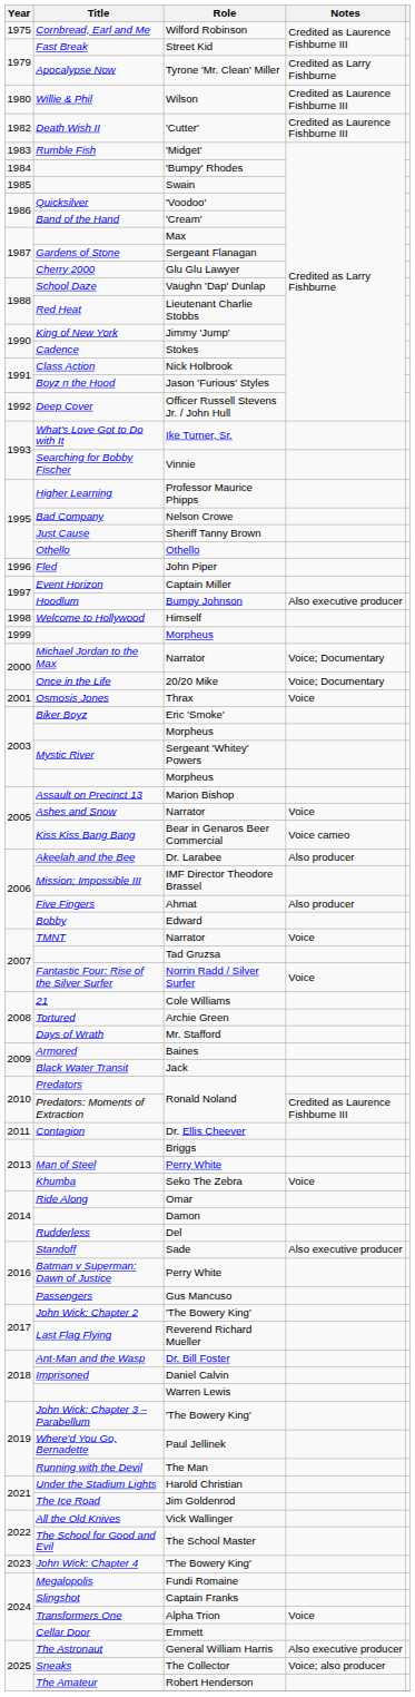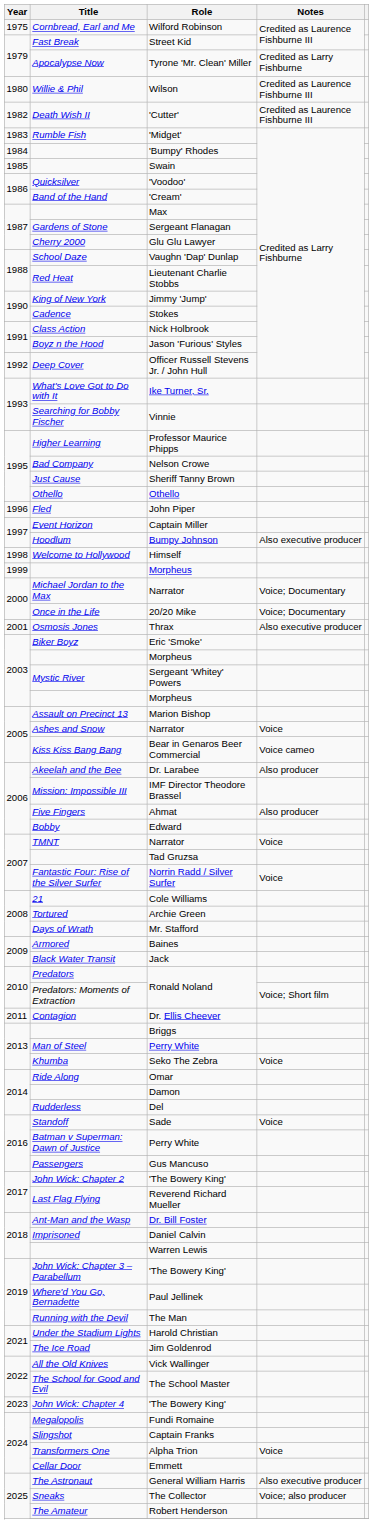Thrax | Notes: Voice -> Also executive producer
Predators: Moments of Extraction / Ronald Noland | Notes: Credited as Laurence Fishburne III -> Voice; Short film
Sade | Notes: Also executive producer -> Voice
